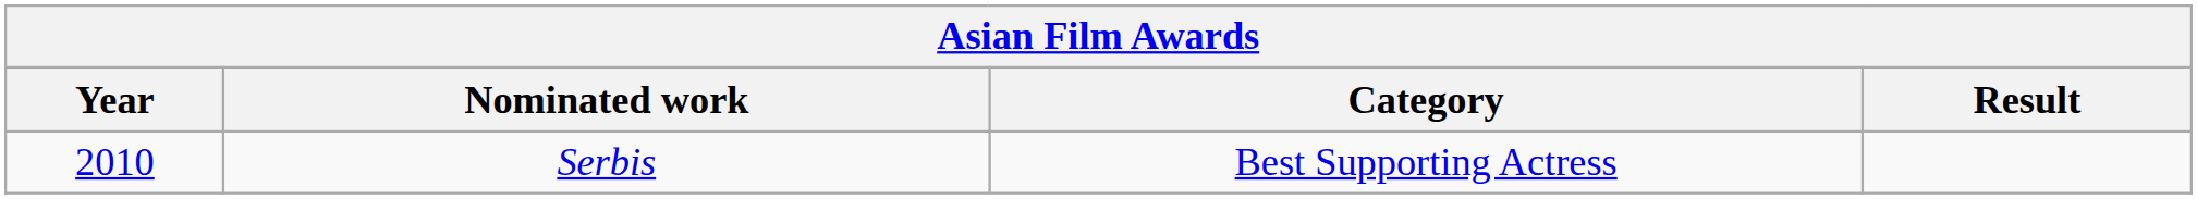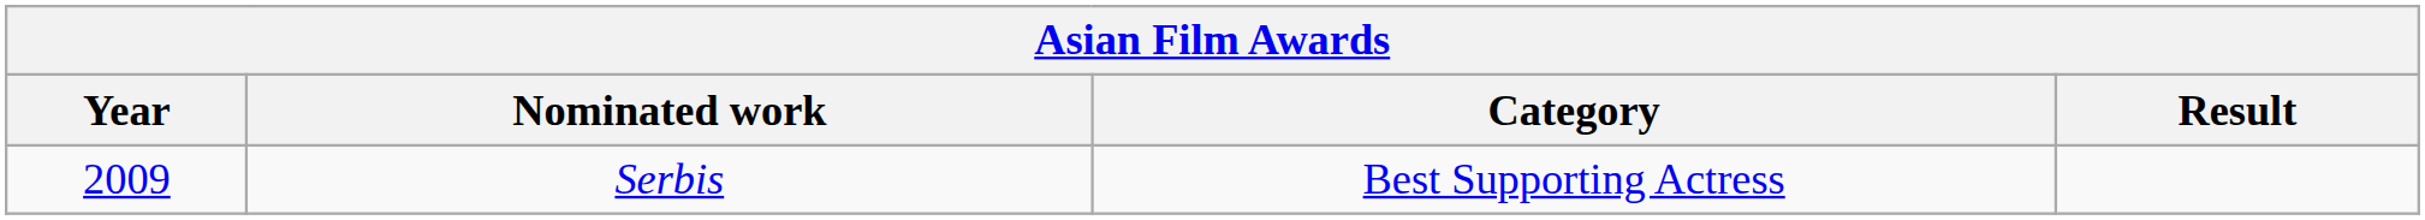Serbis | Year: 2010 -> 2009
